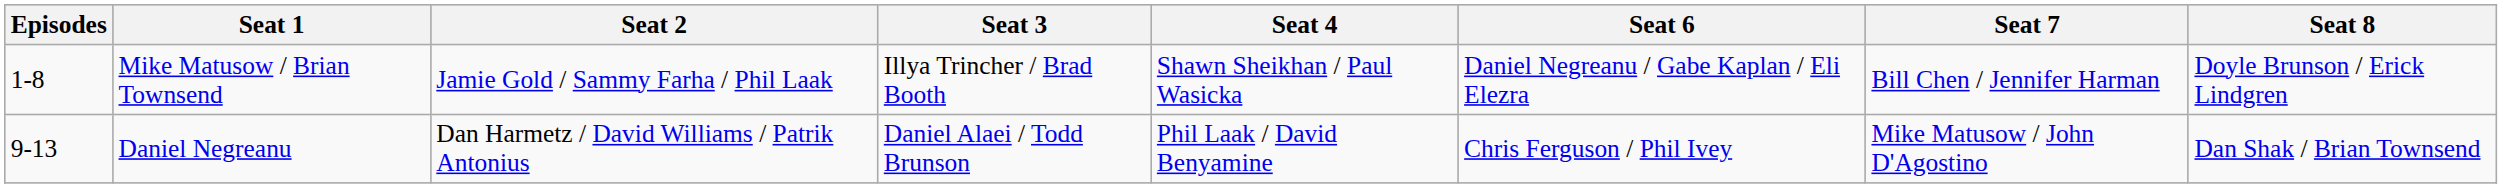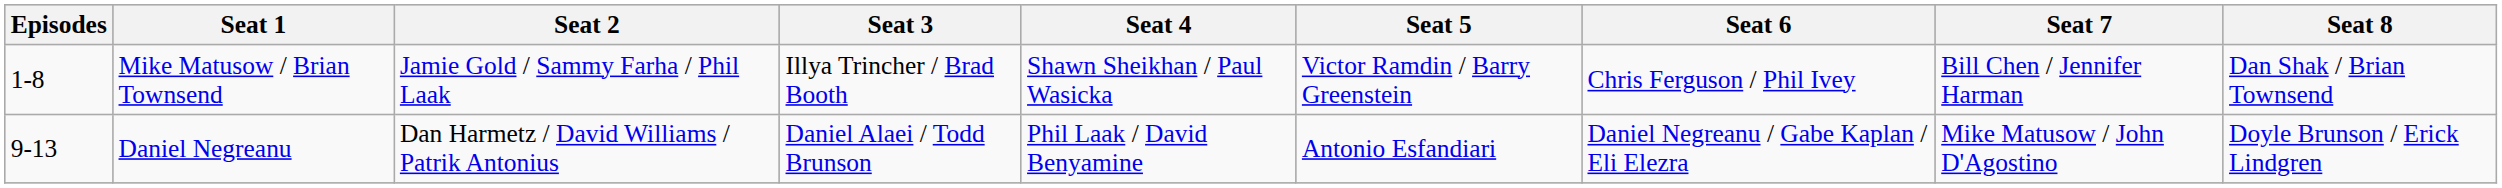+ column: Seat 5 | Victor Ramdin / Barry Greenstein | Antonio Esfandiari
Mike Matusow / Brian Townsend | Seat 6: Daniel Negreanu / Gabe Kaplan / Eli Elezra -> Chris Ferguson / Phil Ivey
Mike Matusow / Brian Townsend | Seat 8: Doyle Brunson / Erick Lindgren -> Dan Shak / Brian Townsend
Daniel Negreanu | Seat 6: Chris Ferguson / Phil Ivey -> Daniel Negreanu / Gabe Kaplan / Eli Elezra
Daniel Negreanu | Seat 8: Dan Shak / Brian Townsend -> Doyle Brunson / Erick Lindgren
